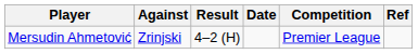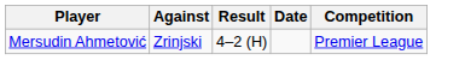- column: Ref
